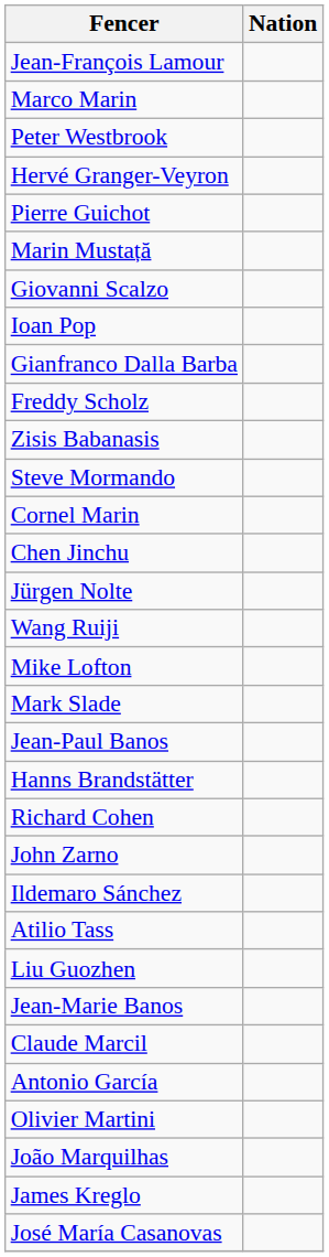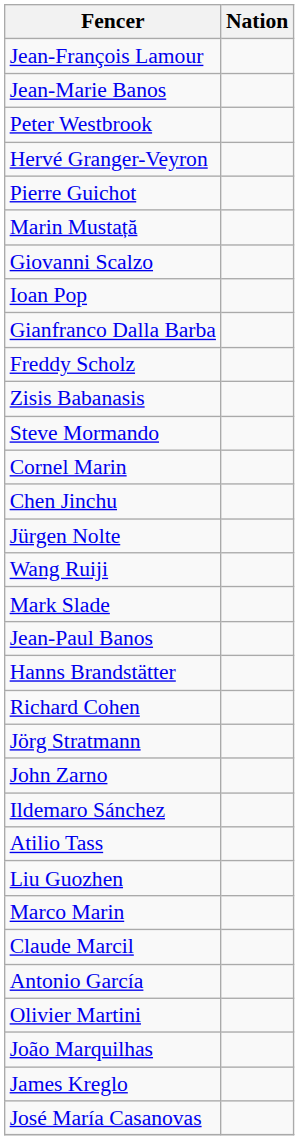rows swapped: Marco Marin <-> Jean-Marie Banos
- row: Mike Lofton
+ row: Jörg Stratmann
